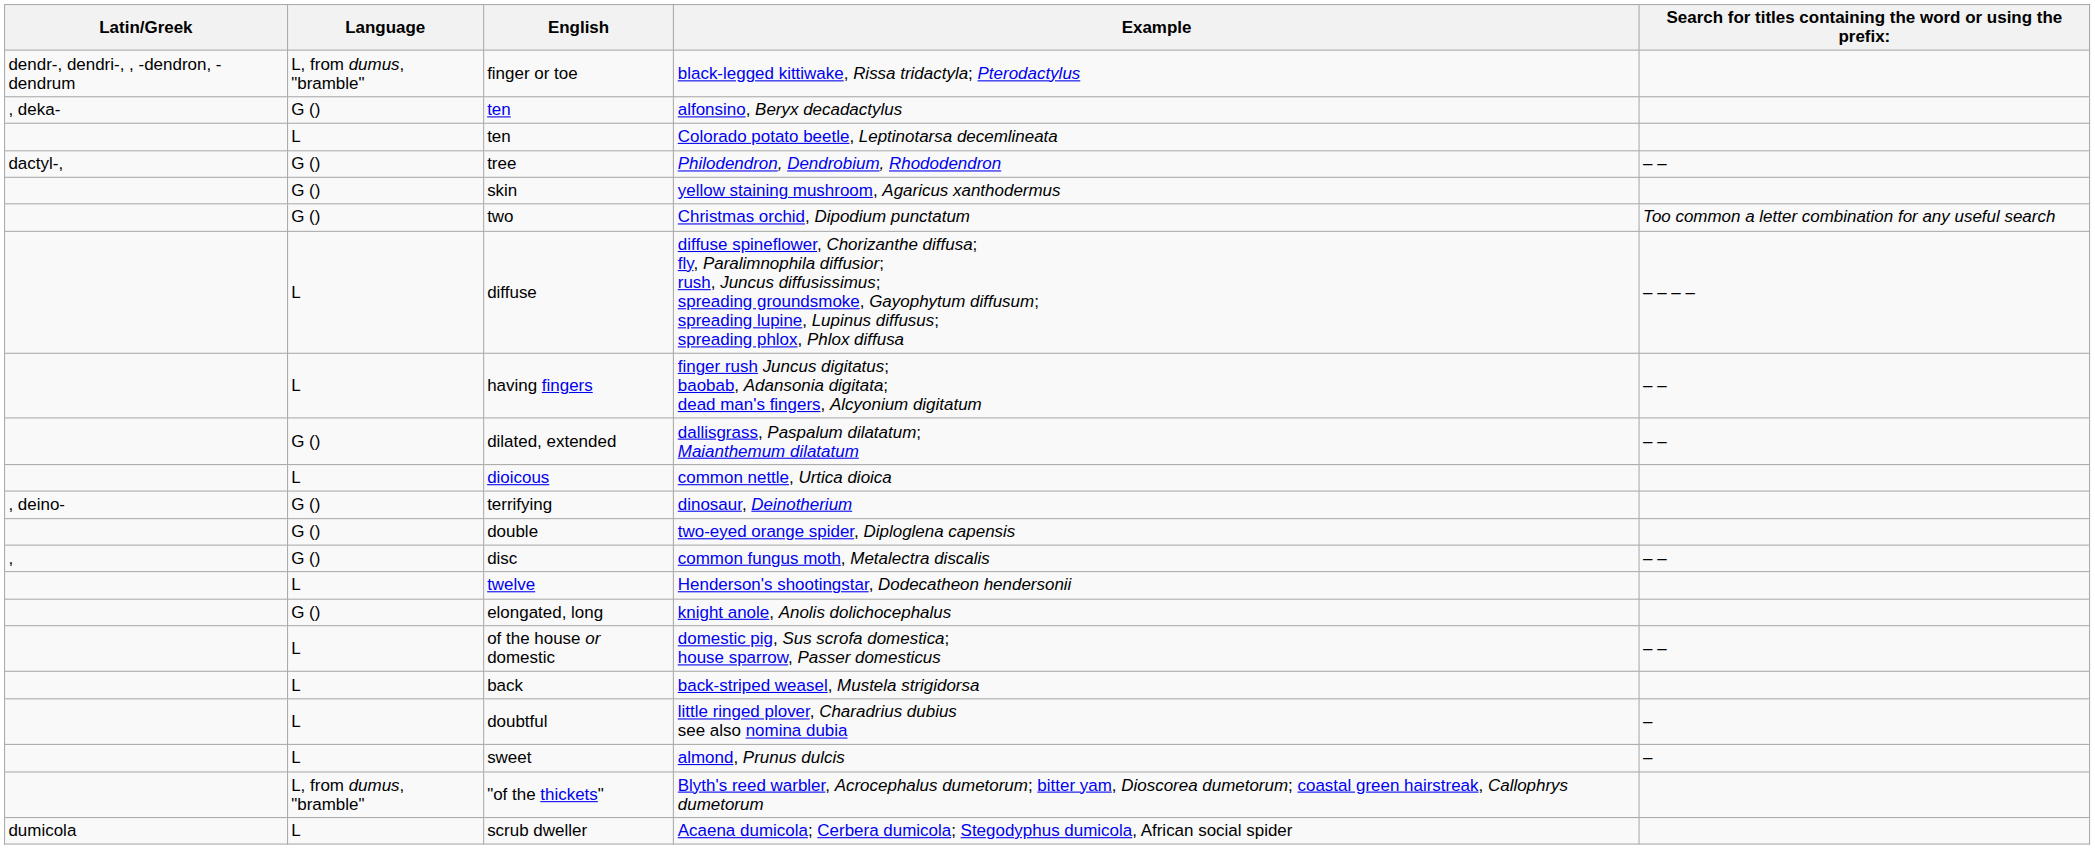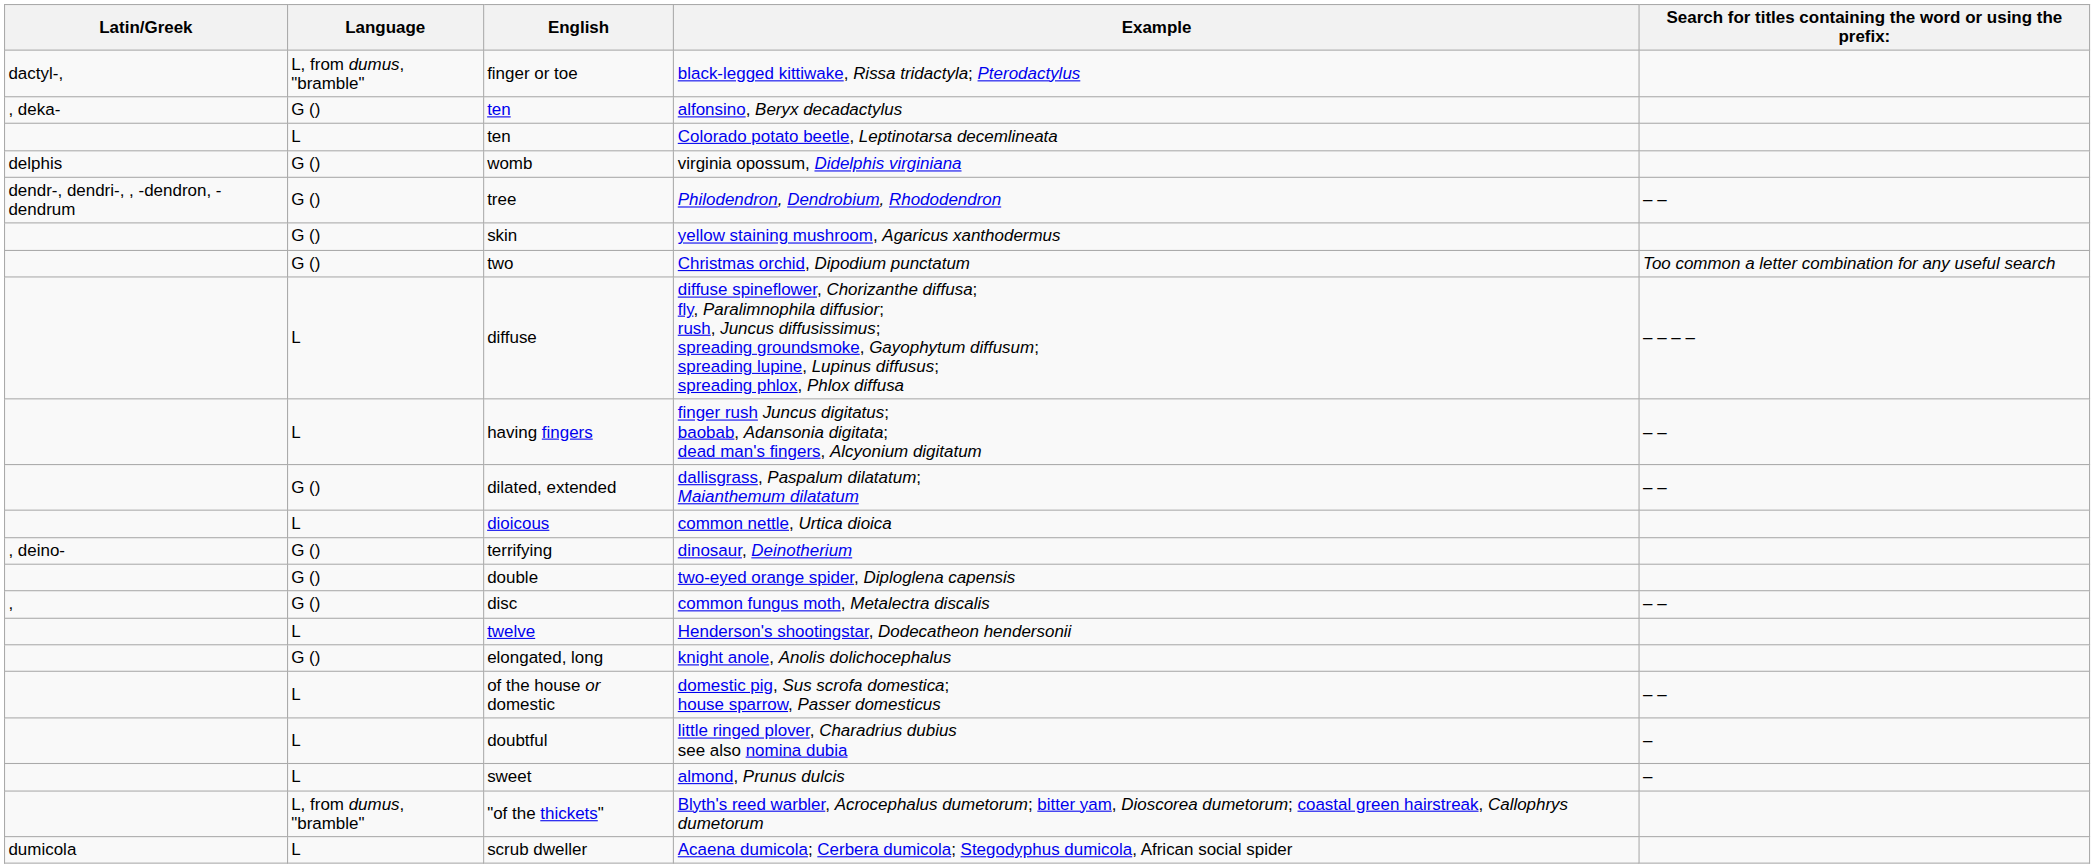black-legged kittiwake, Rissa tridactyla; Pterodactylus | Latin/Greek: dendr-, dendri-, , -dendron, -dendrum -> dactyl-,
+ row: delphis | G () | womb | virginia opossum, Didelphis virginiana
Philodendron, Dendrobium, Rhododendron | Latin/Greek: dactyl-, -> dendr-, dendri-, , -dendron, -dendrum
- row: L | back | back-striped weasel, Mustela strigidorsa
